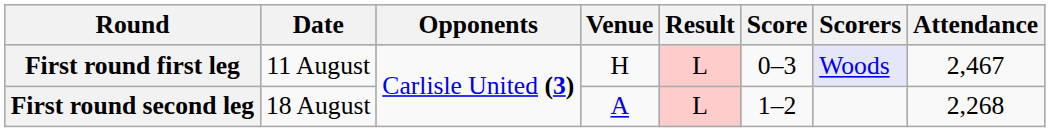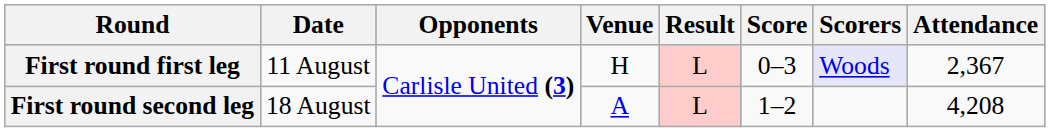First round first leg | Attendance: 2,467 -> 2,367
First round second leg | Attendance: 2,268 -> 4,208
